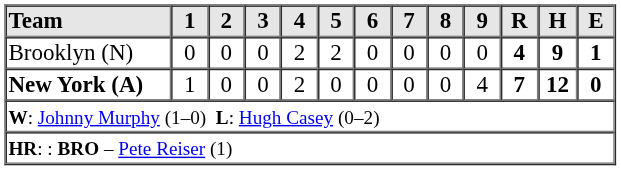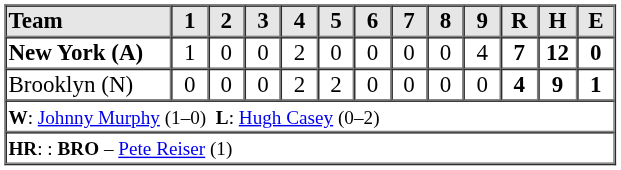rows swapped: New York (A) <-> Brooklyn (N)
